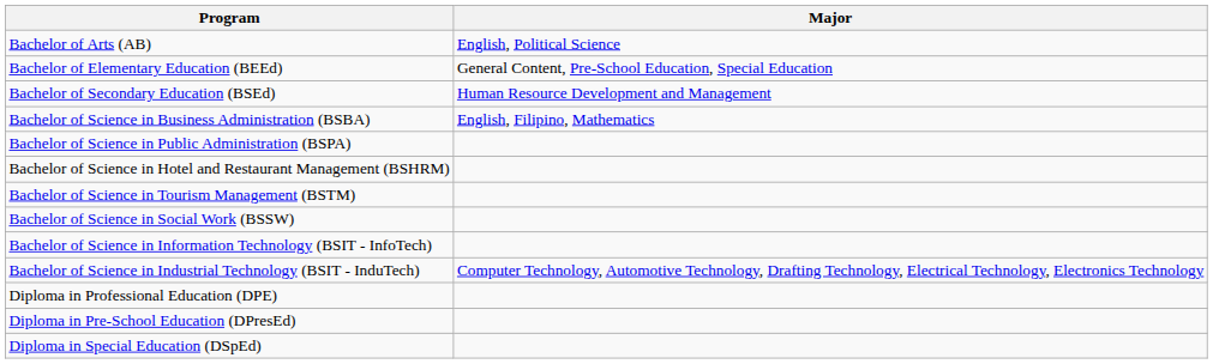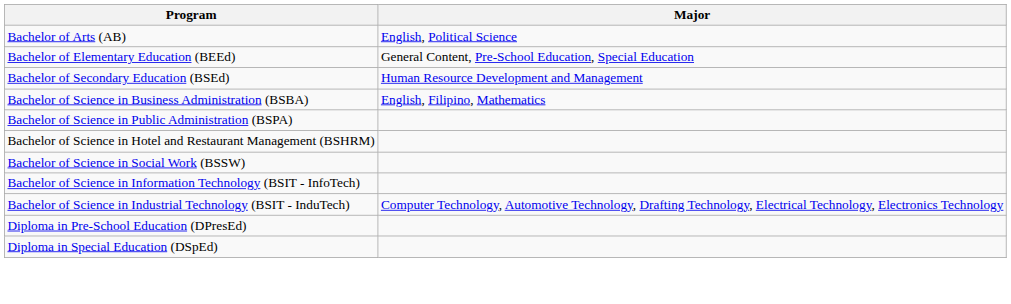- row: Bachelor of Science in Tourism Management (BSTM)
- row: Diploma in Professional Education (DPE)
